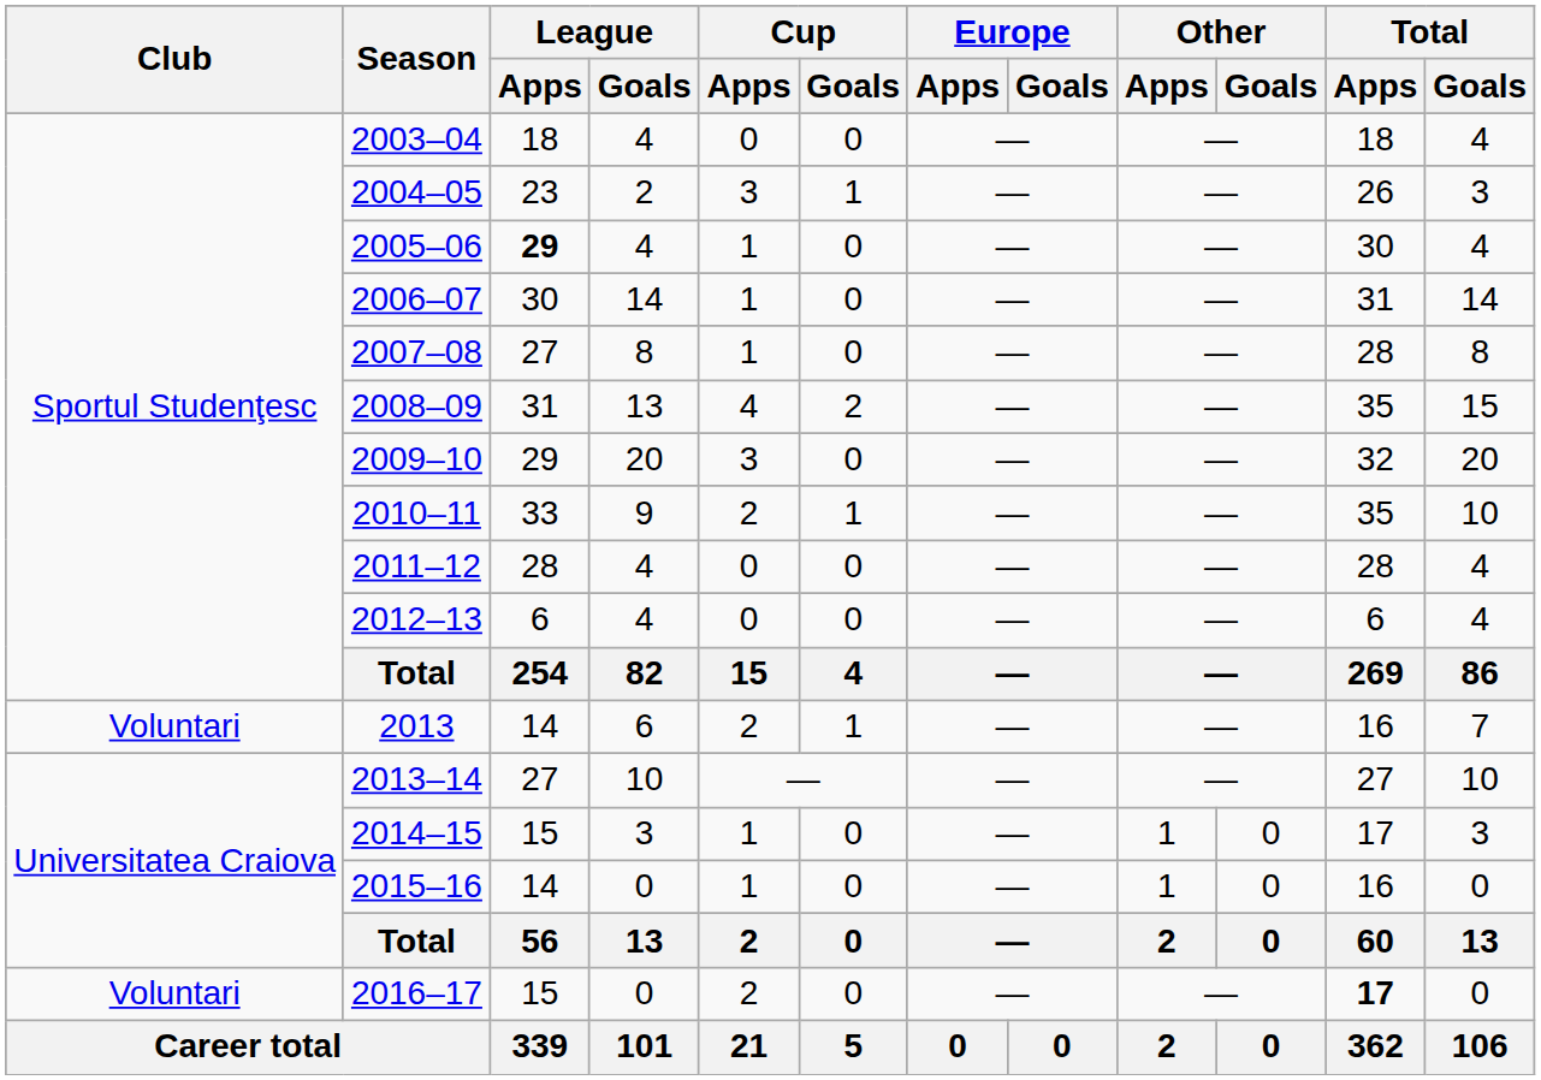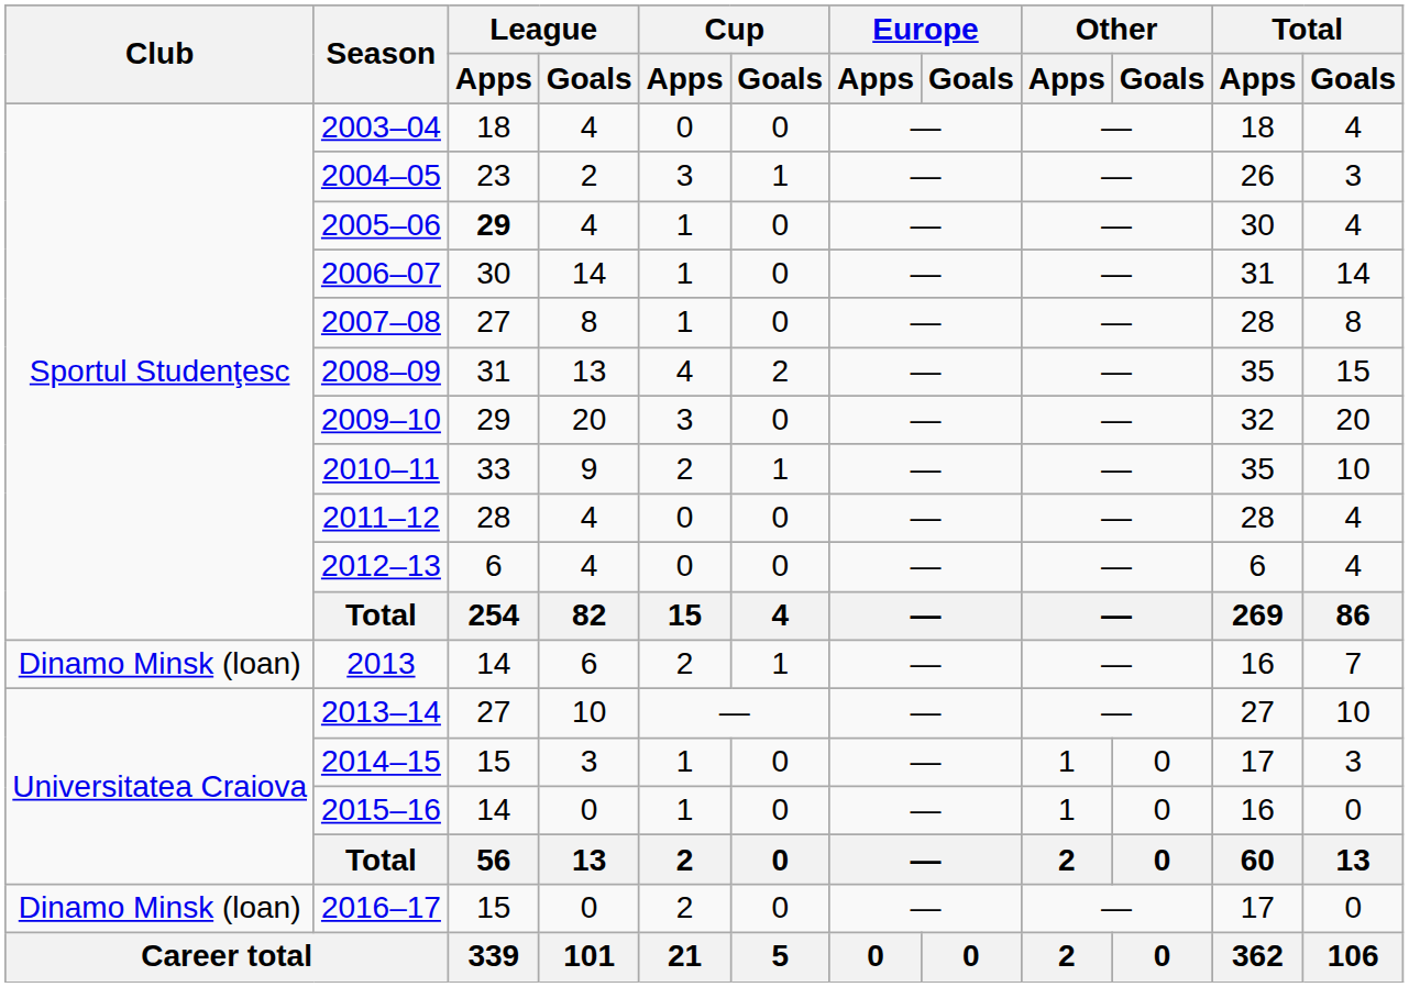2013 | Club: Voluntari -> Dinamo Minsk (loan)
2016–17 | Club: Voluntari -> Dinamo Minsk (loan)
2016–17 | Total / Apps: bold -> normal
